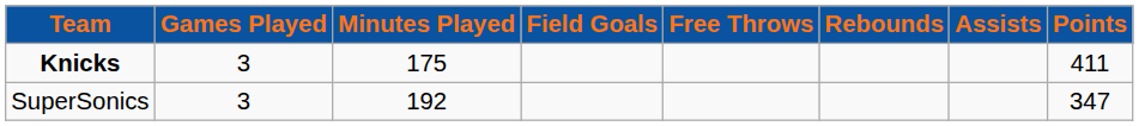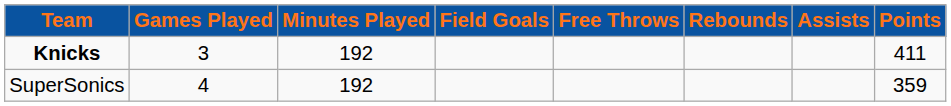Knicks | Minutes Played: 175 -> 192
SuperSonics | Games Played: 3 -> 4
SuperSonics | Points: 347 -> 359
